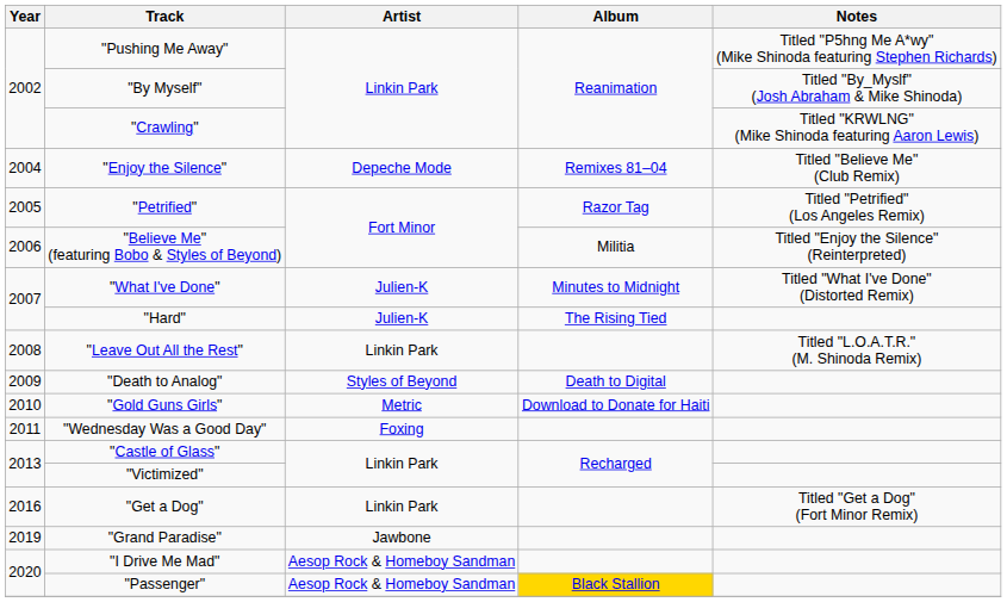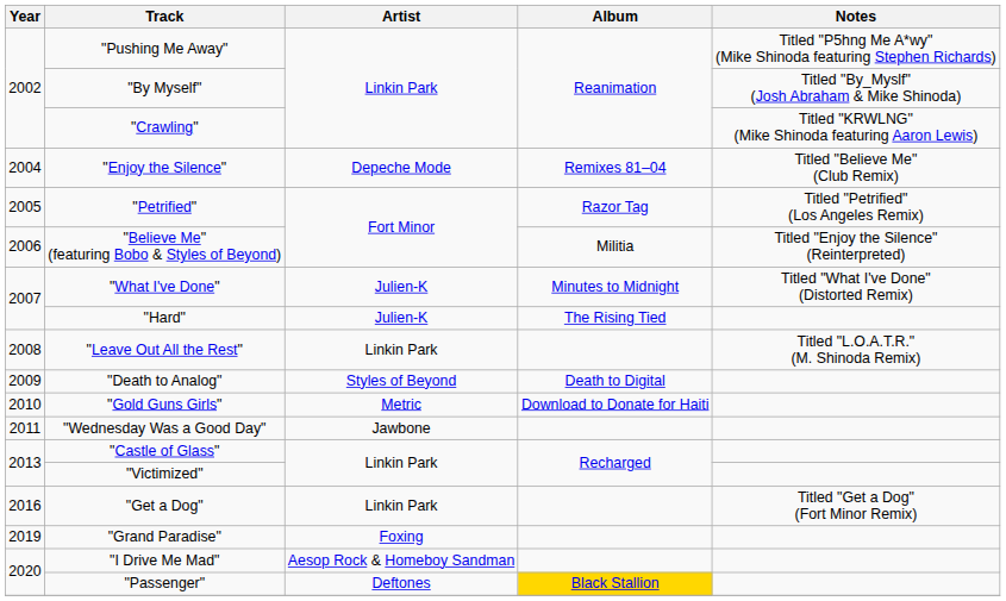"Wednesday Was a Good Day" | Artist: Foxing -> Jawbone
"Grand Paradise" | Artist: Jawbone -> Foxing
"Passenger" | Artist: Aesop Rock & Homeboy Sandman -> Deftones
